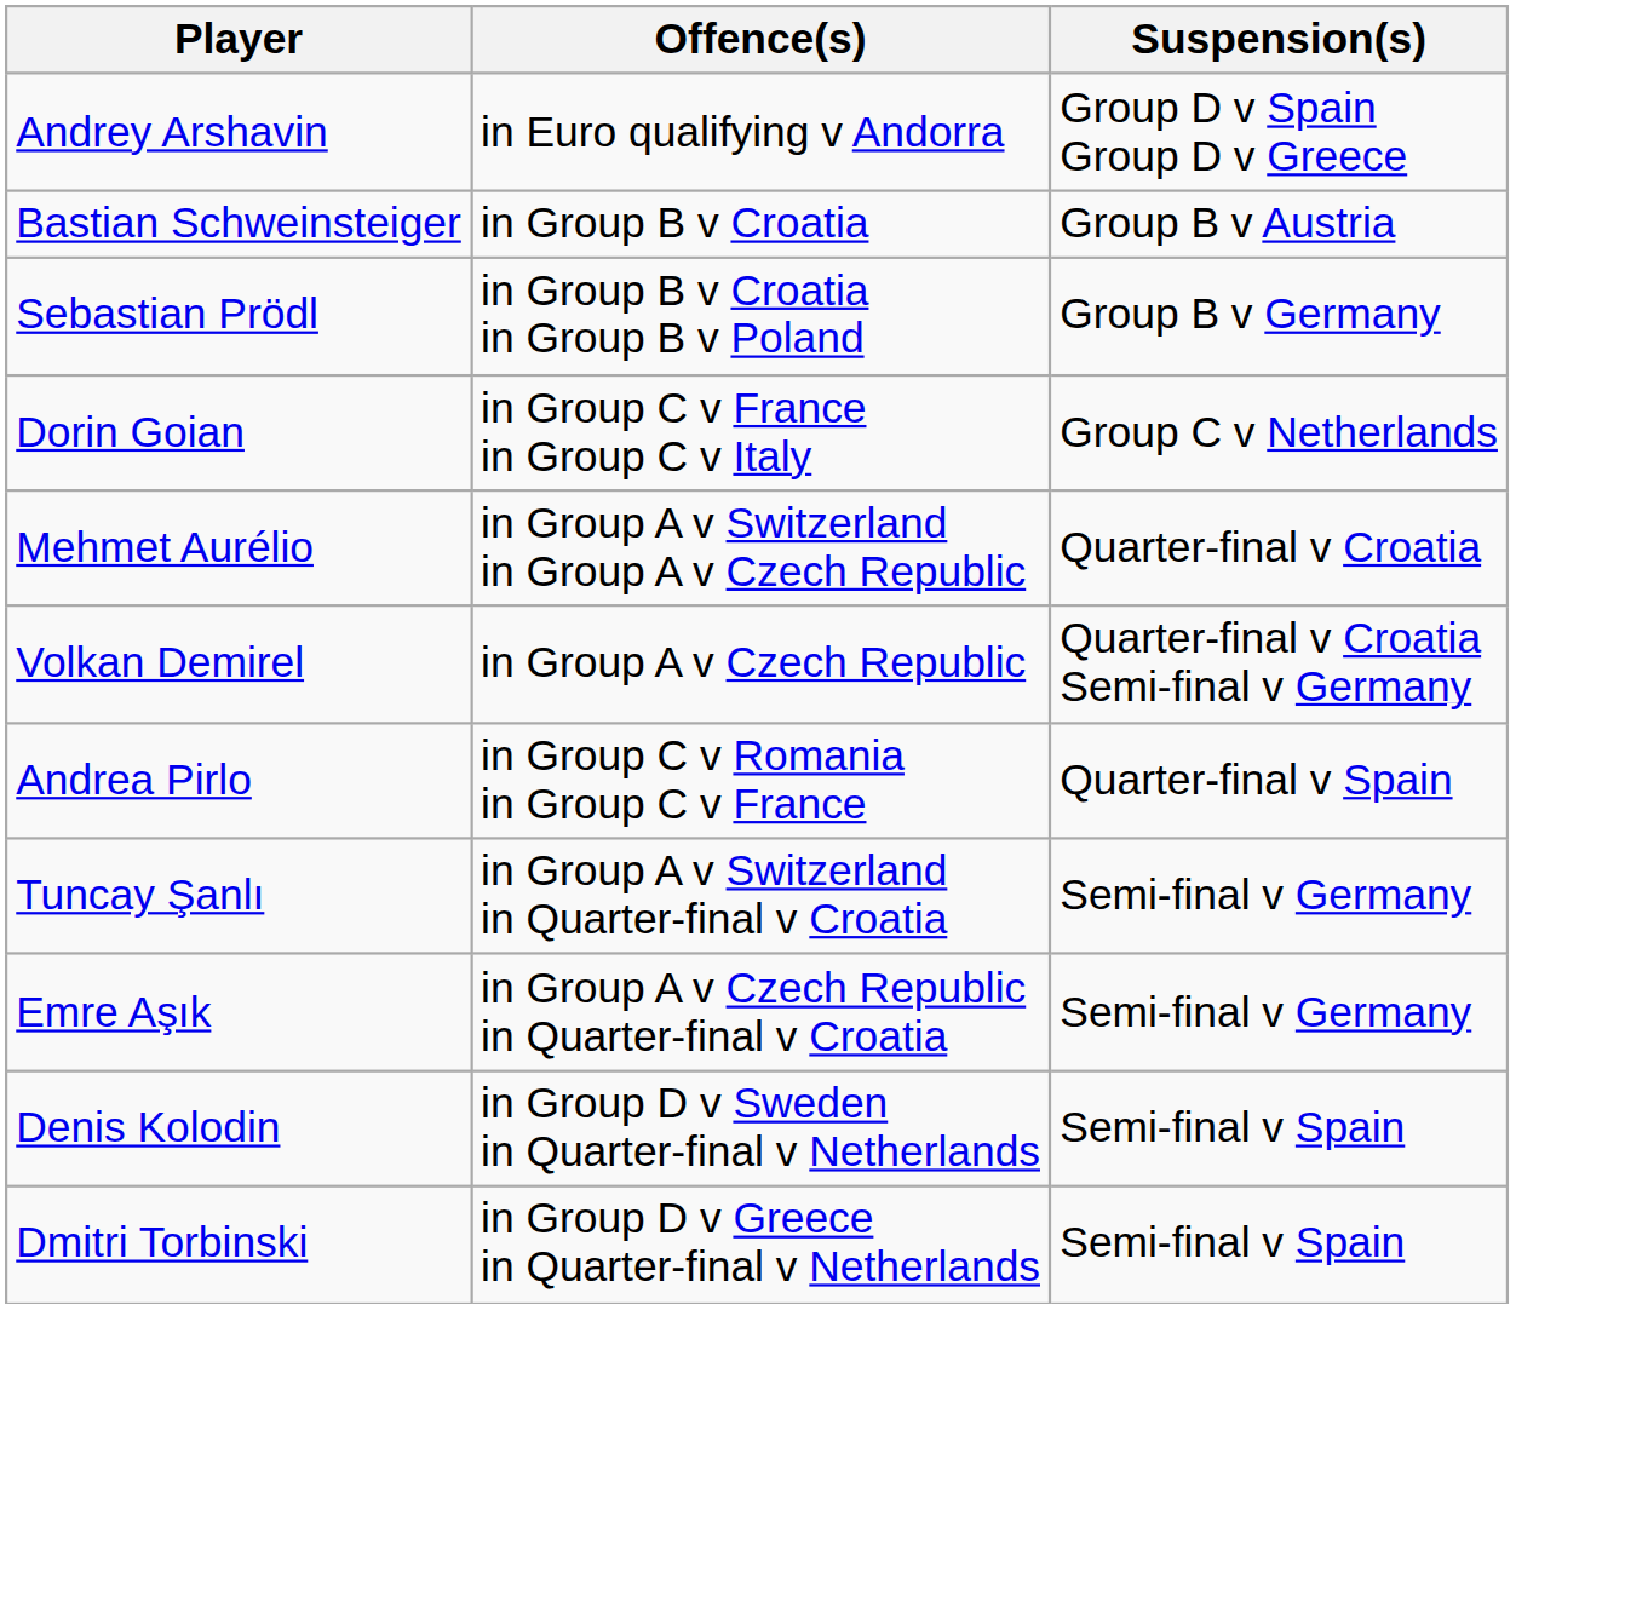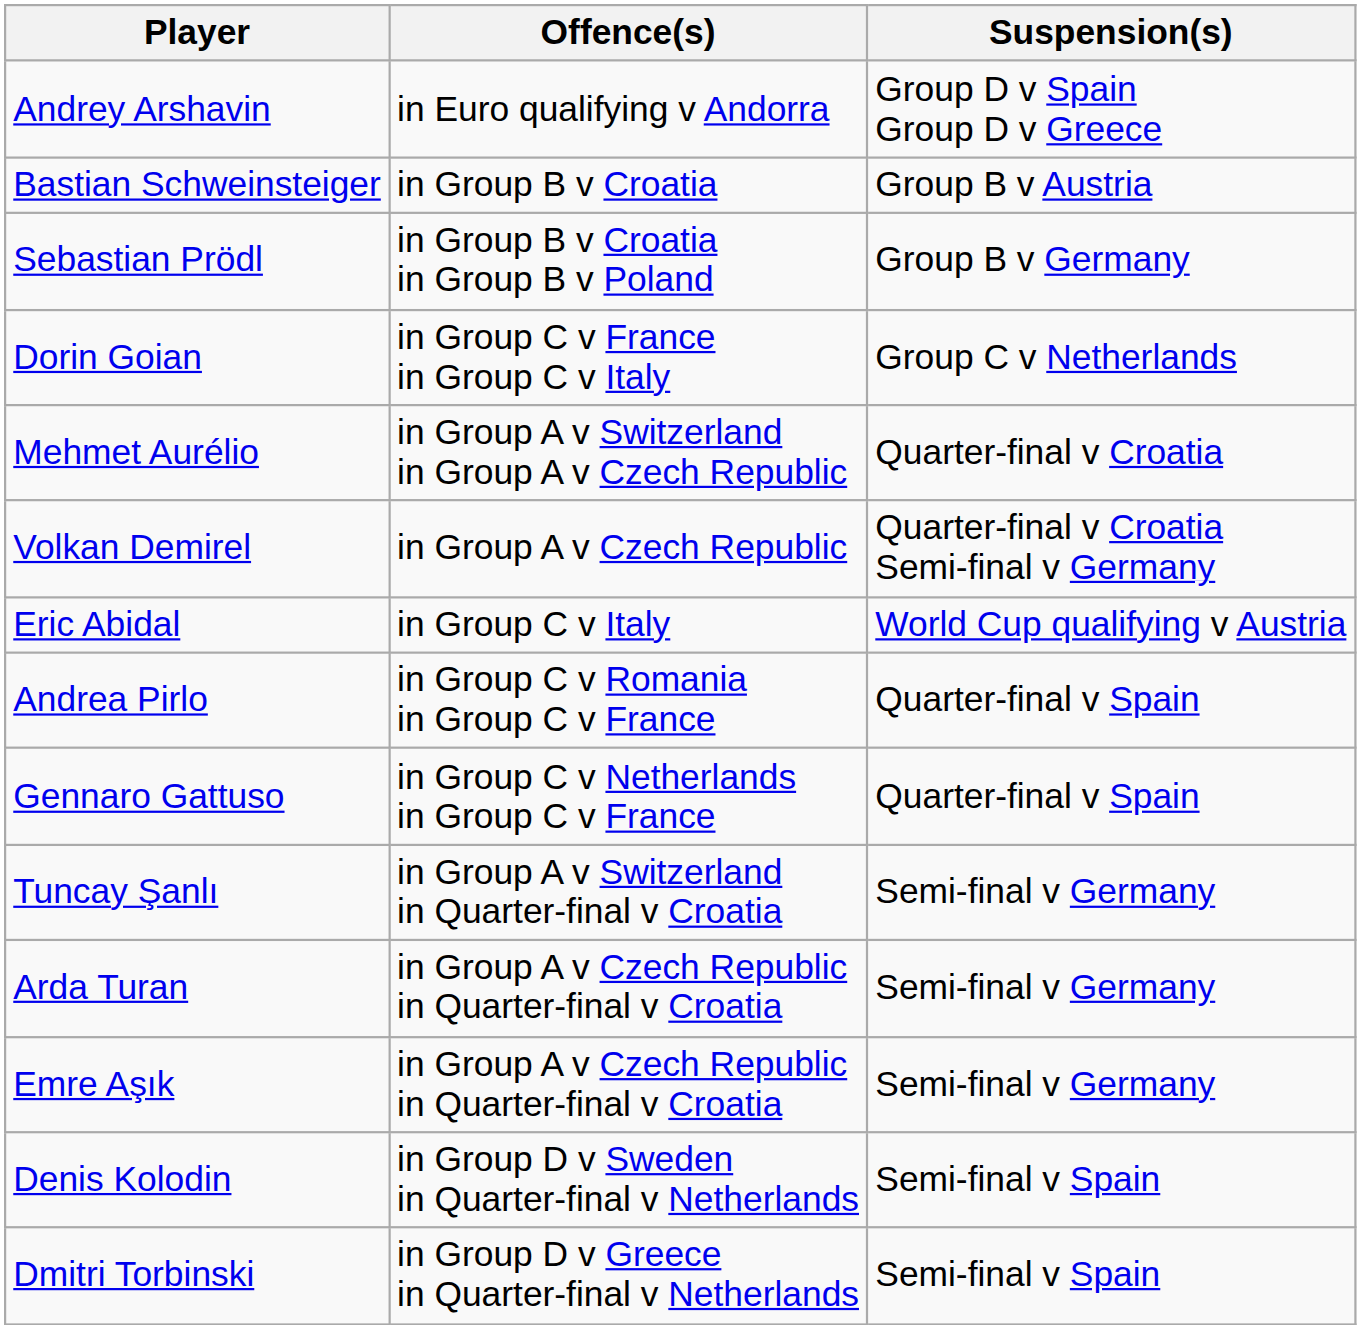+ row: Eric Abidal | in Group C v Italy | World Cup qualifying v Austria
+ row: Gennaro Gattuso | in Group C v Netherlands in Group C v France | Quarter-final v Spain
+ row: Arda Turan | in Group A v Czech Republic in Quarter-final v Croatia | Semi-final v Germany
